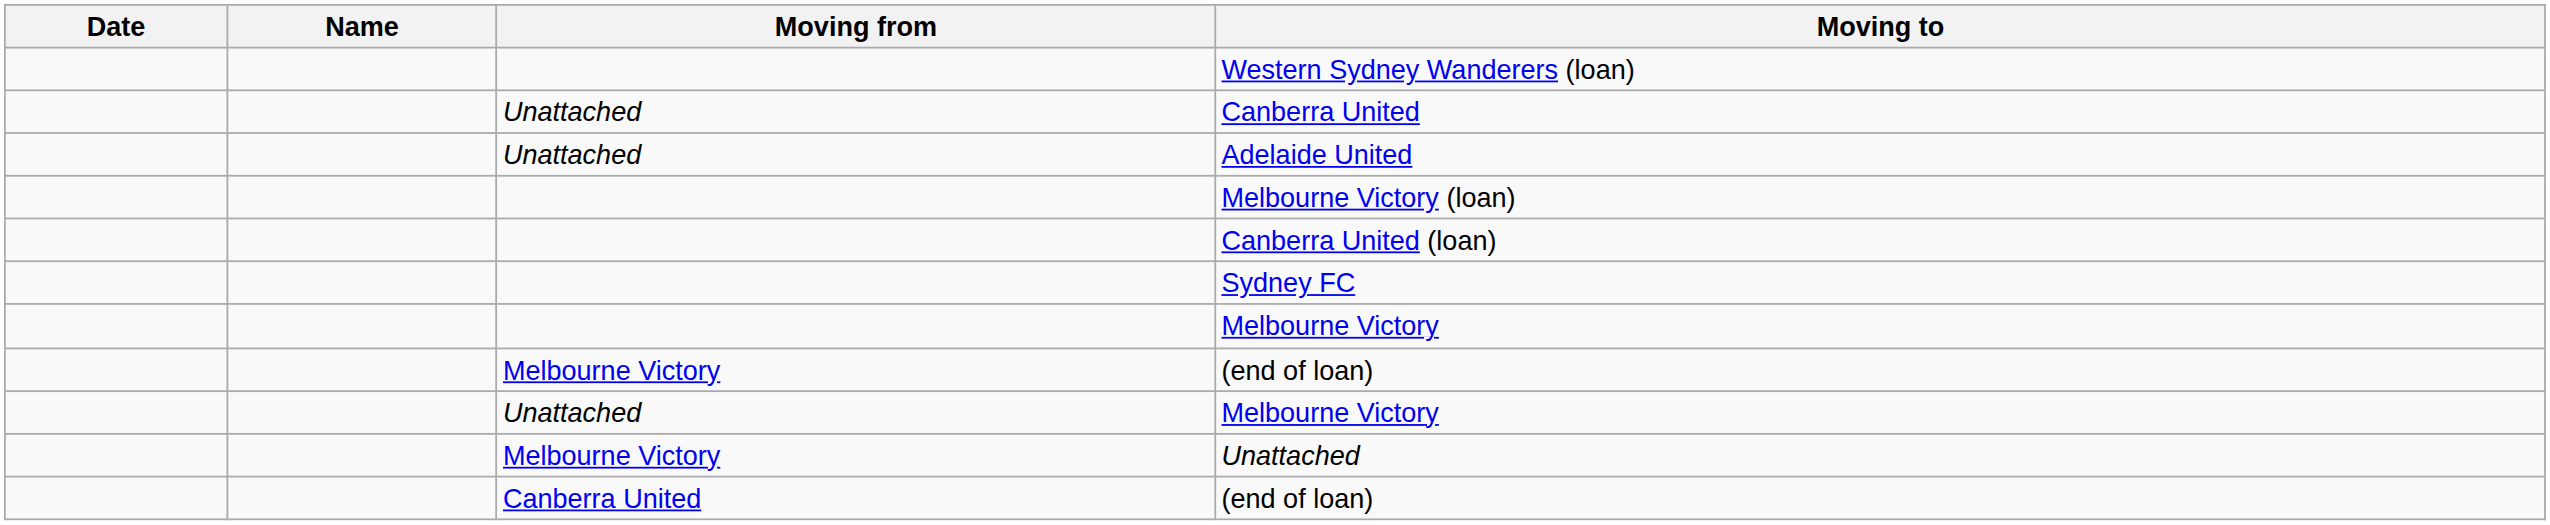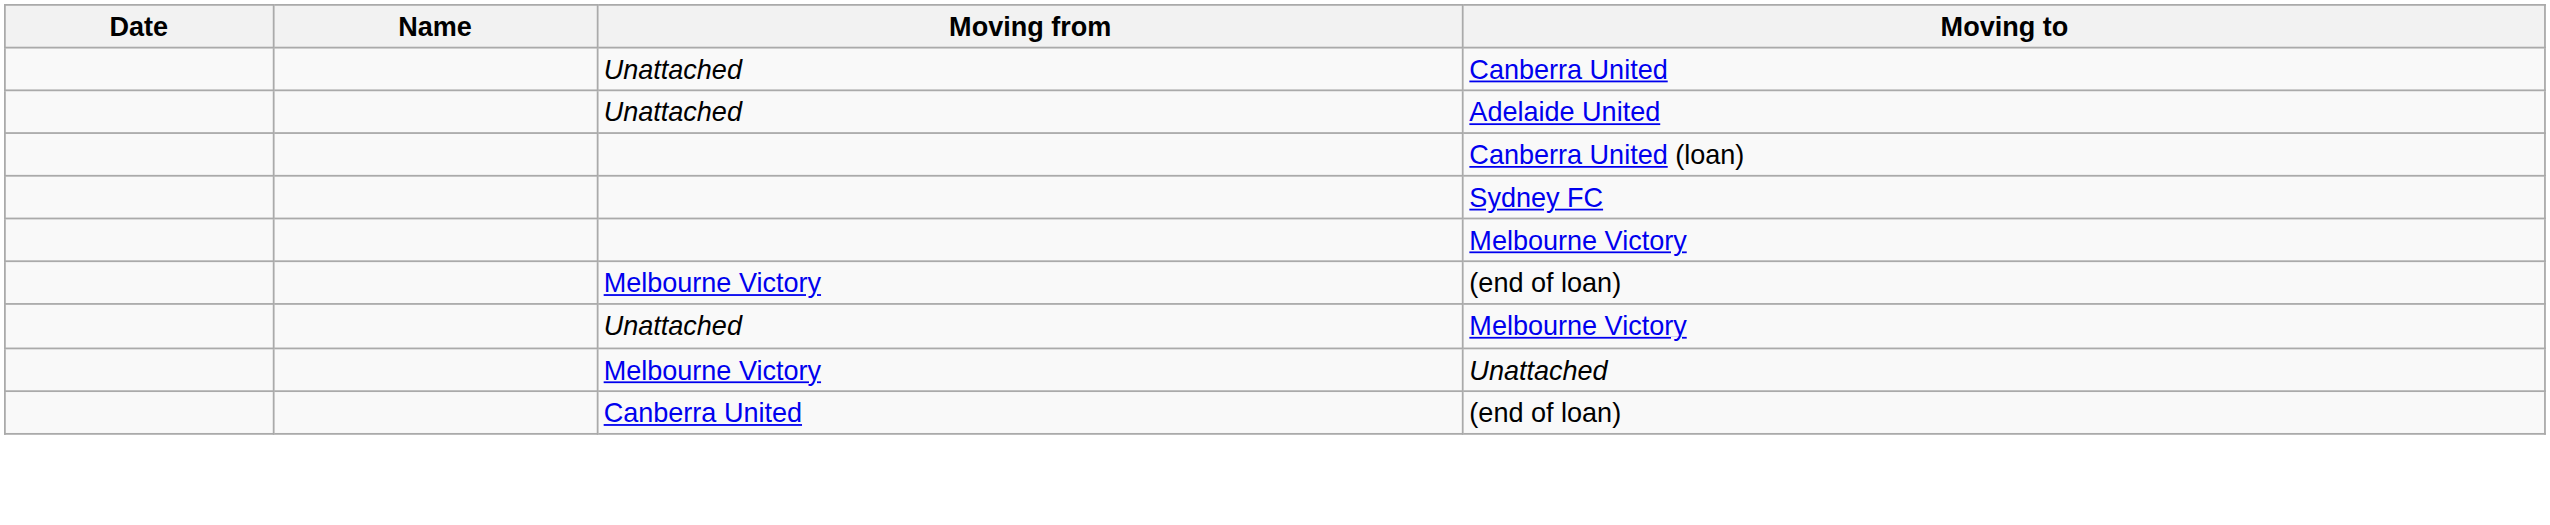- row: Western Sydney Wanderers (loan)
- row: Melbourne Victory (loan)
